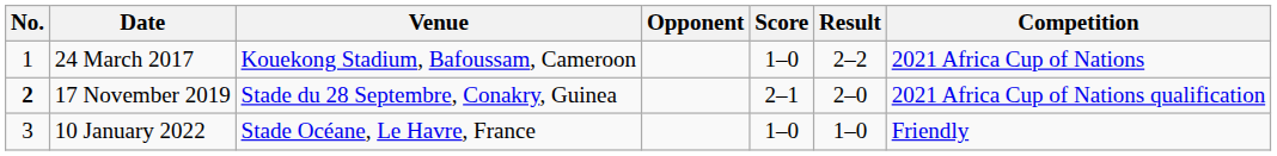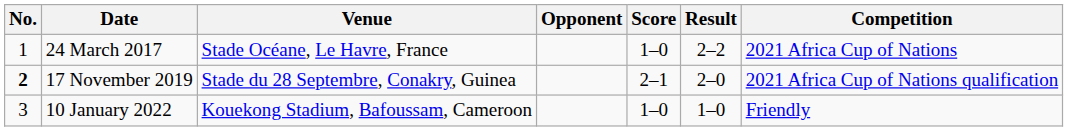24 March 2017 | Venue: Kouekong Stadium, Bafoussam, Cameroon -> Stade Océane, Le Havre, France
10 January 2022 | Venue: Stade Océane, Le Havre, France -> Kouekong Stadium, Bafoussam, Cameroon
